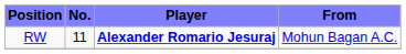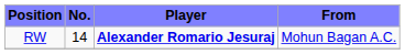RW | No.: 11 -> 14
